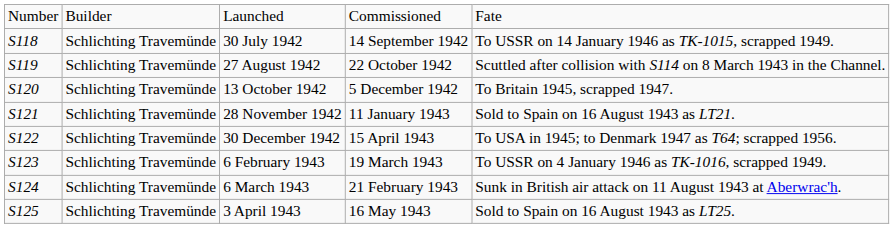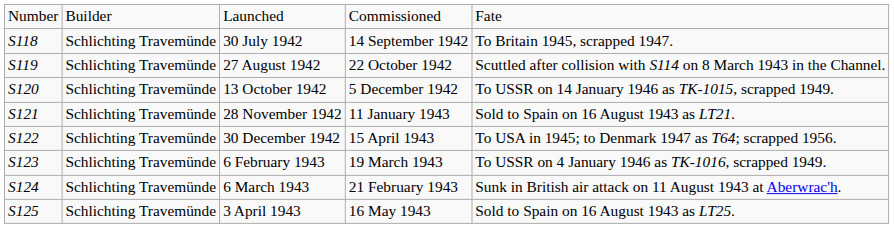30 July 1942 | column 5: To USSR on 14 January 1946 as TK-1015, scrapped 1949. -> To Britain 1945, scrapped 1947.
13 October 1942 | column 5: To Britain 1945, scrapped 1947. -> To USSR on 14 January 1946 as TK-1015, scrapped 1949.
